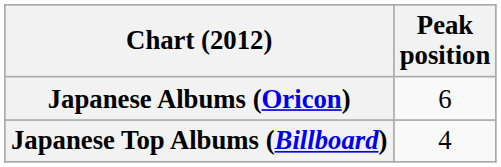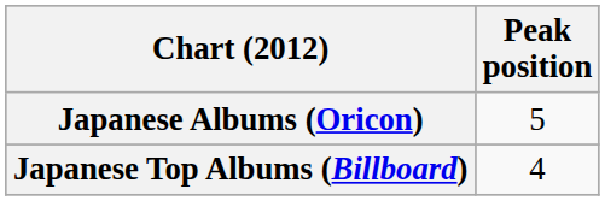Japanese Albums (Oricon) | Peak position: 6 -> 5
